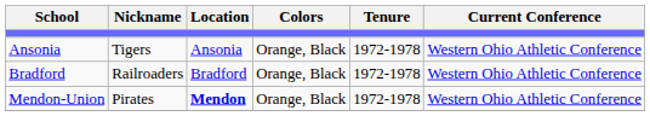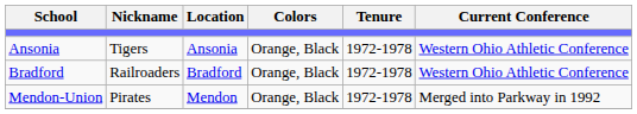Mendon-Union | Location: bold -> normal
Mendon-Union | Current Conference: Western Ohio Athletic Conference -> Merged into Parkway in 1992
